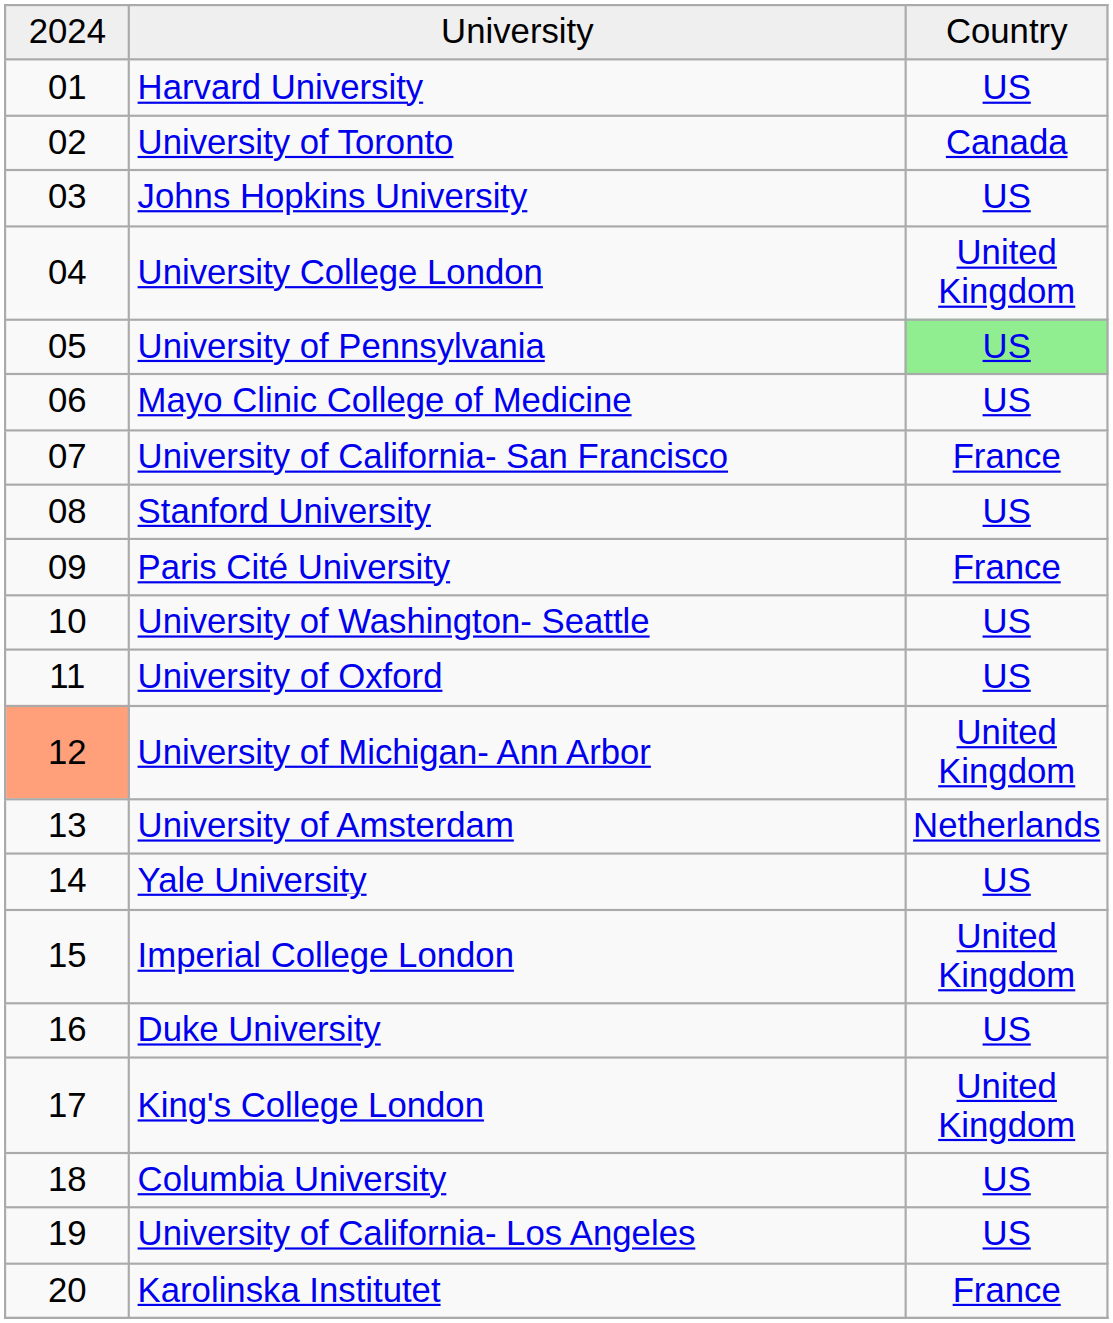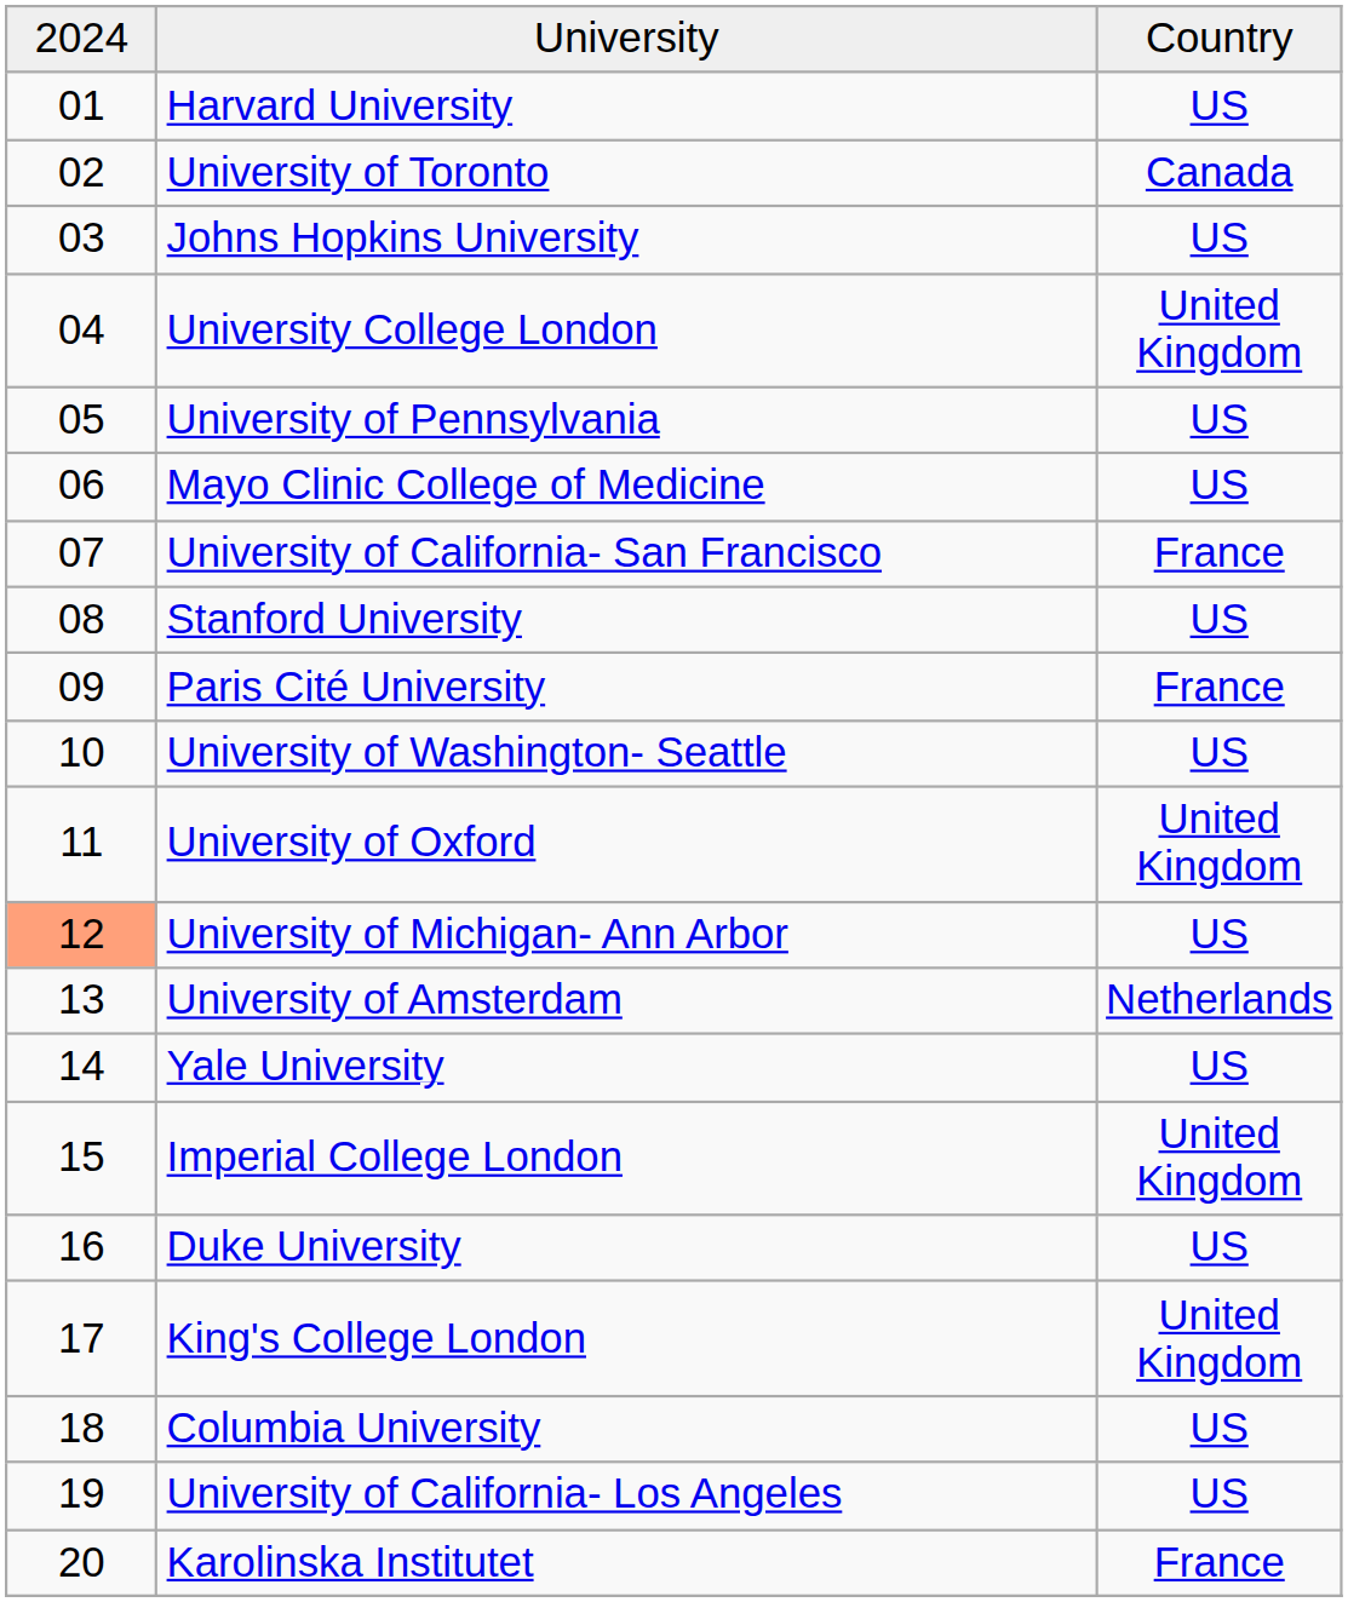University of Pennsylvania | column 3: lightgreen background -> no background
University of Oxford | column 3: US -> United Kingdom
University of Michigan- Ann Arbor | column 3: United Kingdom -> US
